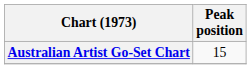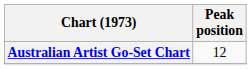Australian Artist Go-Set Chart | Peak position: 15 -> 12
